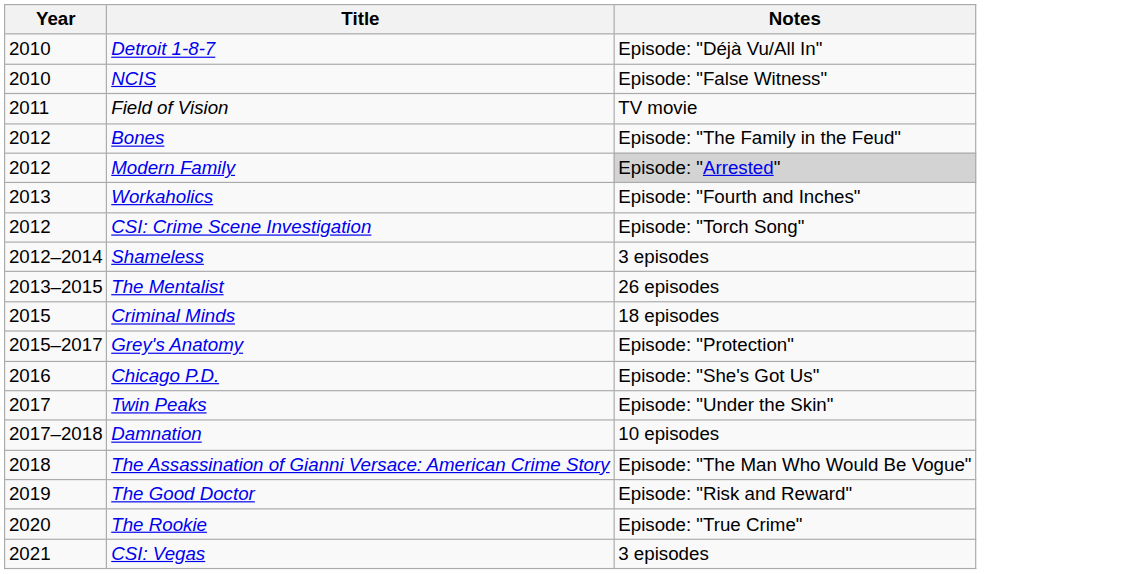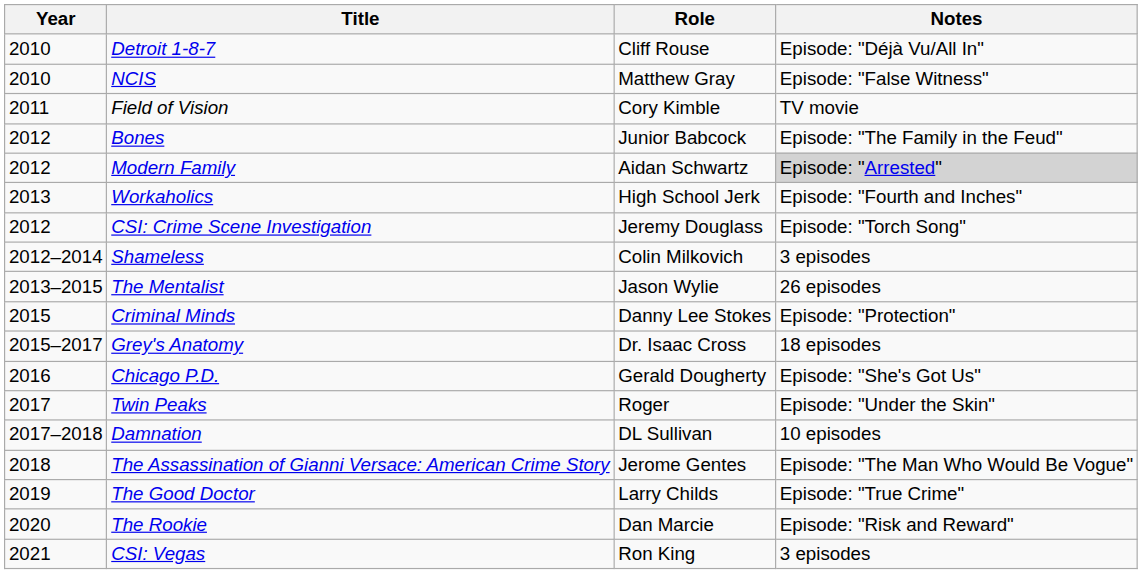+ column: Role | Cliff Rouse | Matthew Gray | Cory Kimble | Junior Babcock | Aidan Schwartz | High School Jerk | Jeremy Douglass | Colin Milkovich | Jason Wylie | Danny Lee Stokes | Dr. Isaac Cross | Gerald Dougherty | Roger | DL Sullivan | Jerome Gentes | Larry Childs | Dan Marcie | Ron King
Criminal Minds | Notes: 18 episodes -> Episode: "Protection"
Grey's Anatomy | Notes: Episode: "Protection" -> 18 episodes
The Good Doctor | Notes: Episode: "Risk and Reward" -> Episode: "True Crime"
The Rookie | Notes: Episode: "True Crime" -> Episode: "Risk and Reward"
